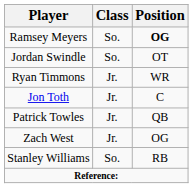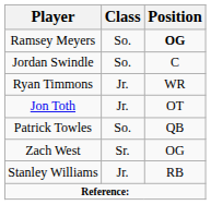Jordan Swindle | Position: OT -> C
Jon Toth | Position: C -> OT
Patrick Towles | Class: Jr. -> So.
Zach West | Class: Jr. -> Sr.
Stanley Williams | Class: So. -> Jr.
